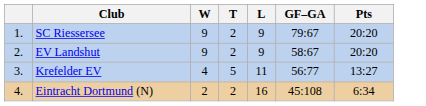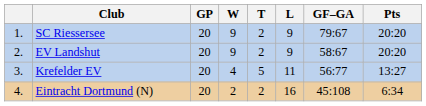+ column: GP | 20 | 20 | 20 | 20
